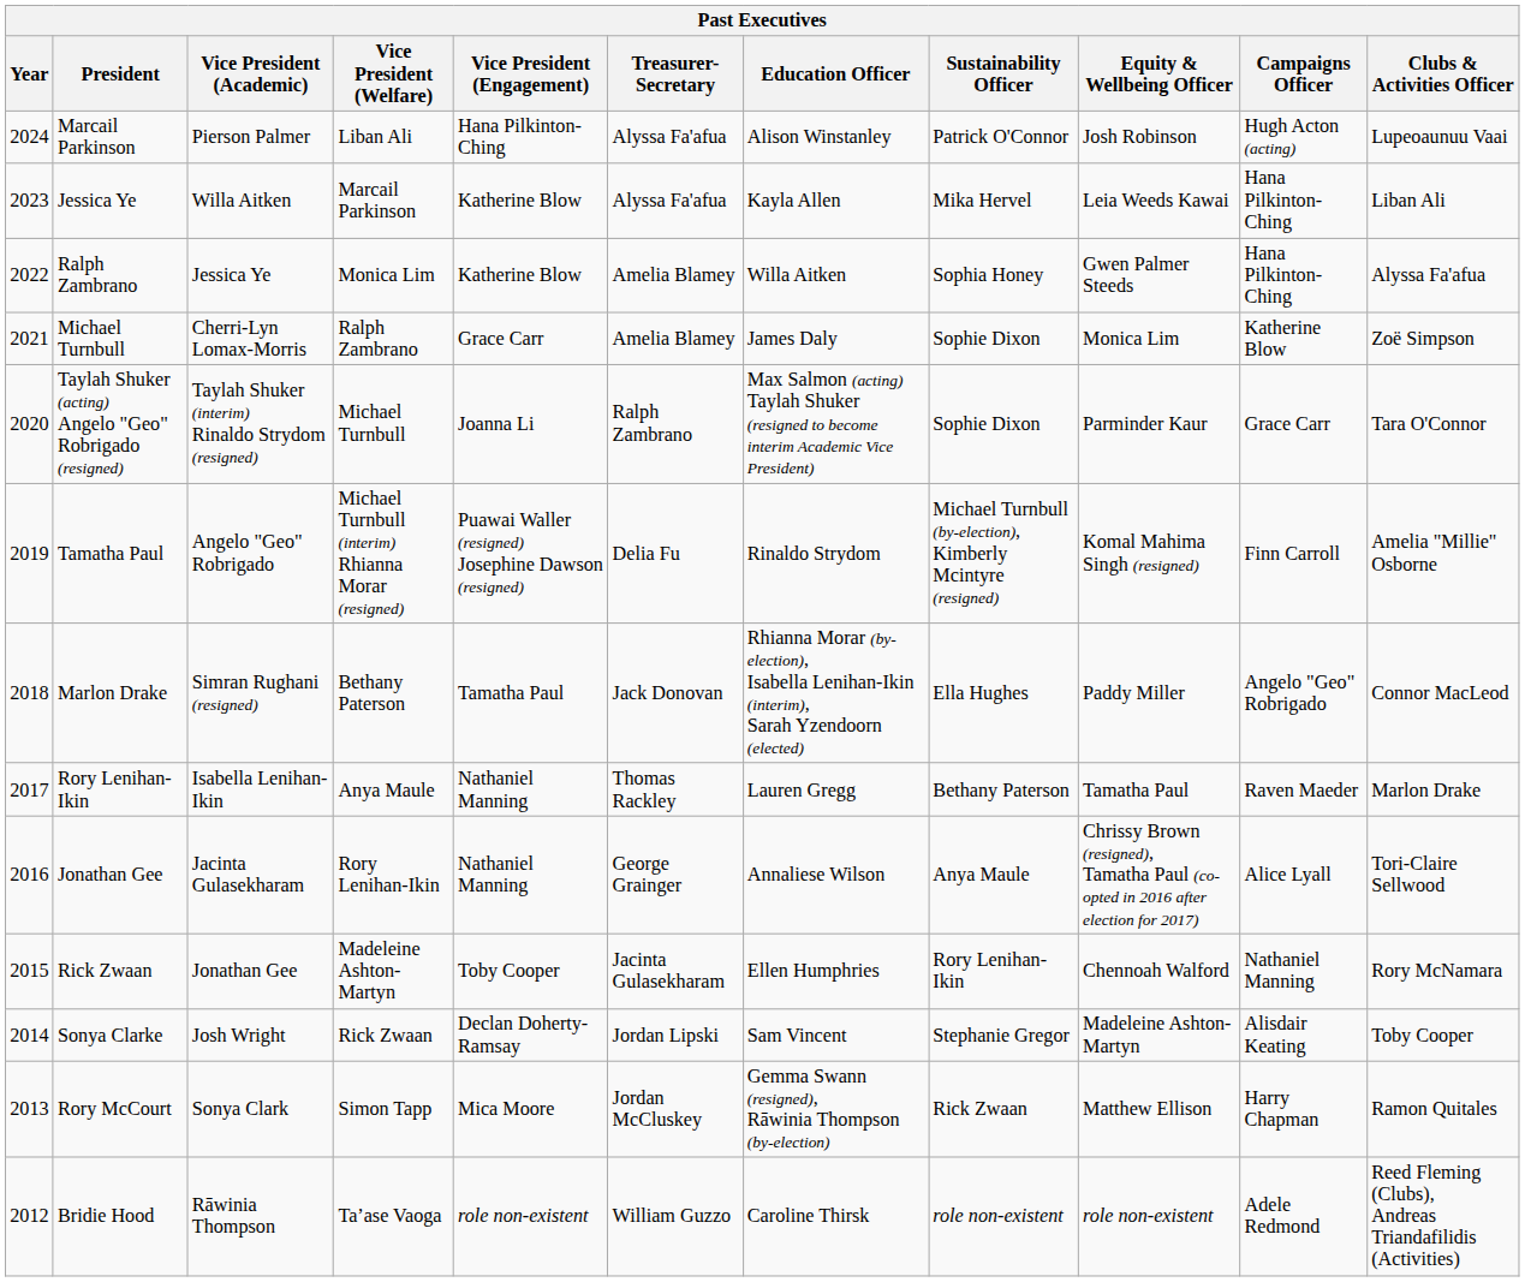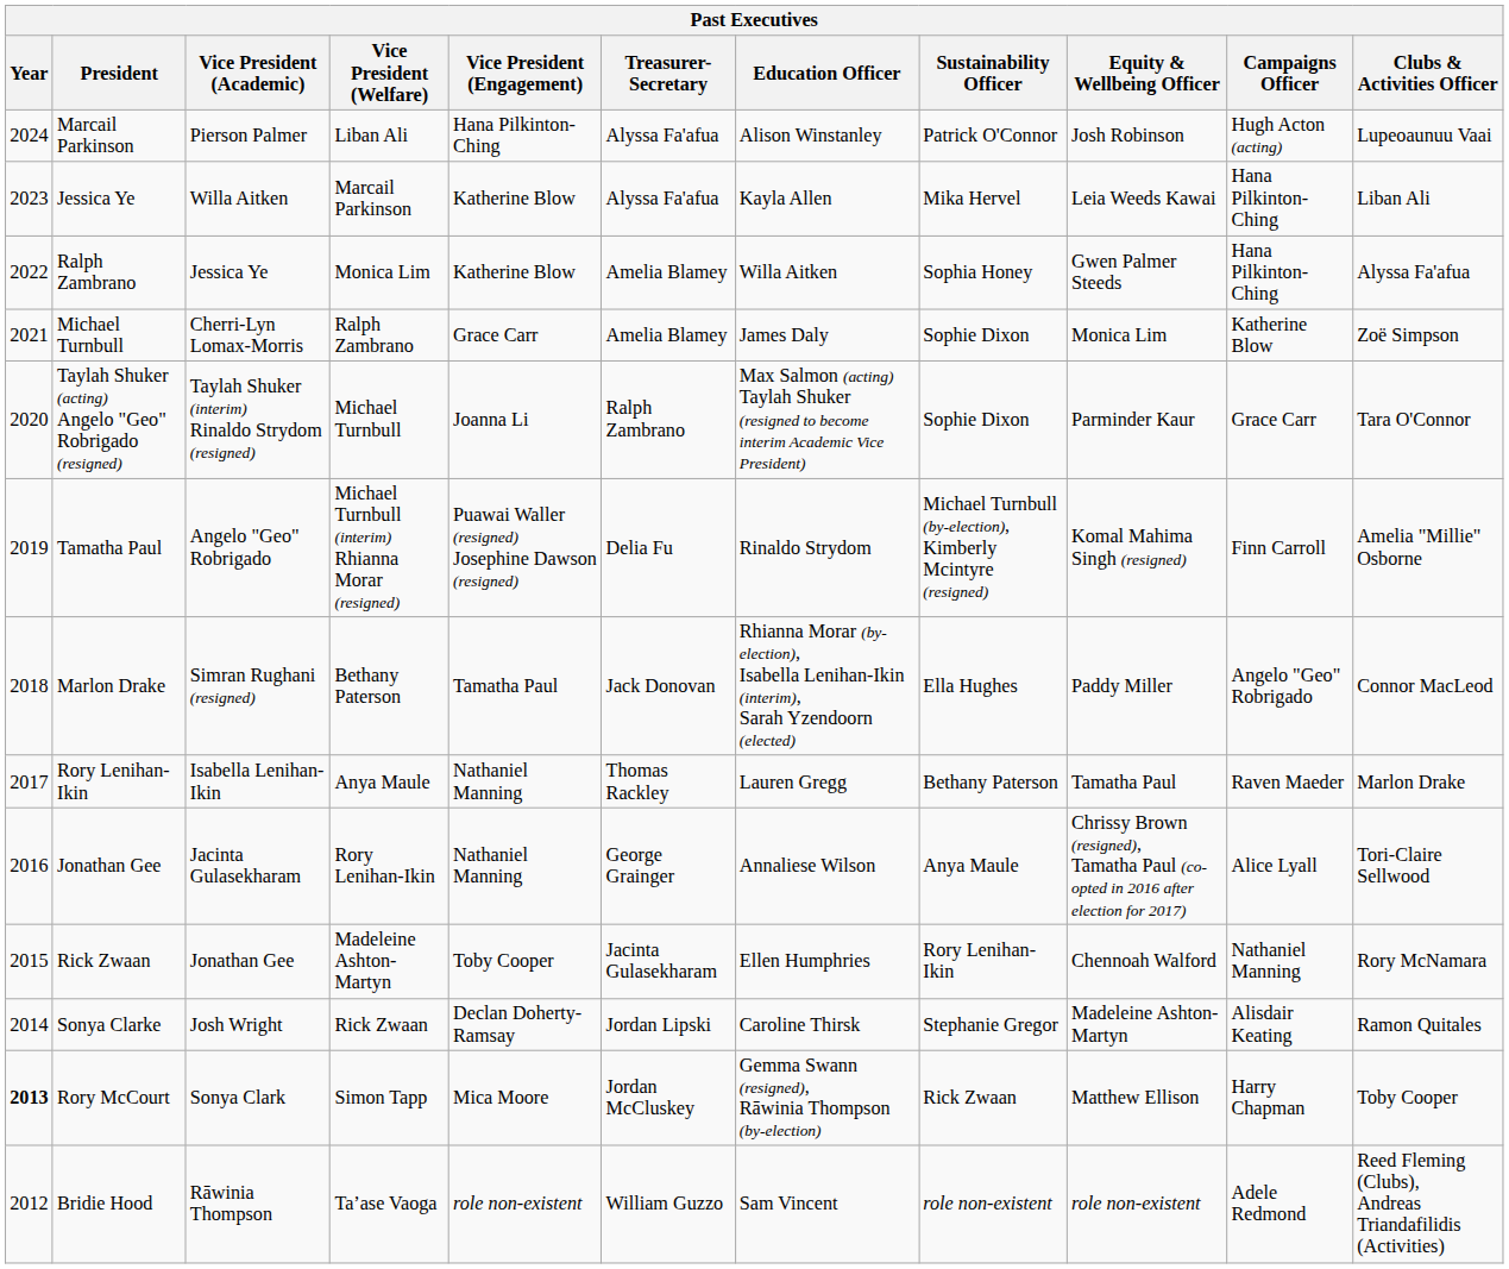Sonya Clarke | Education Officer: Sam Vincent -> Caroline Thirsk
Sonya Clarke | Clubs & Activities Officer: Toby Cooper -> Ramon Quitales
Rory McCourt | Year: normal -> bold
Rory McCourt | Clubs & Activities Officer: Ramon Quitales -> Toby Cooper
Bridie Hood | Education Officer: Caroline Thirsk -> Sam Vincent
